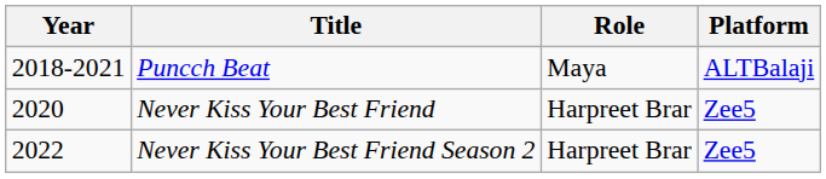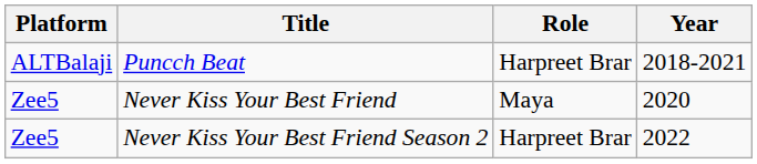columns swapped: Year <-> Platform
Puncch Beat | Role: Maya -> Harpreet Brar
Never Kiss Your Best Friend | Role: Harpreet Brar -> Maya
